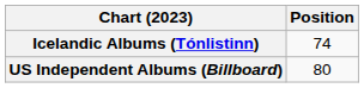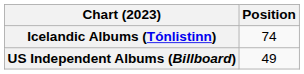US Independent Albums (Billboard) | Position: 80 -> 49
